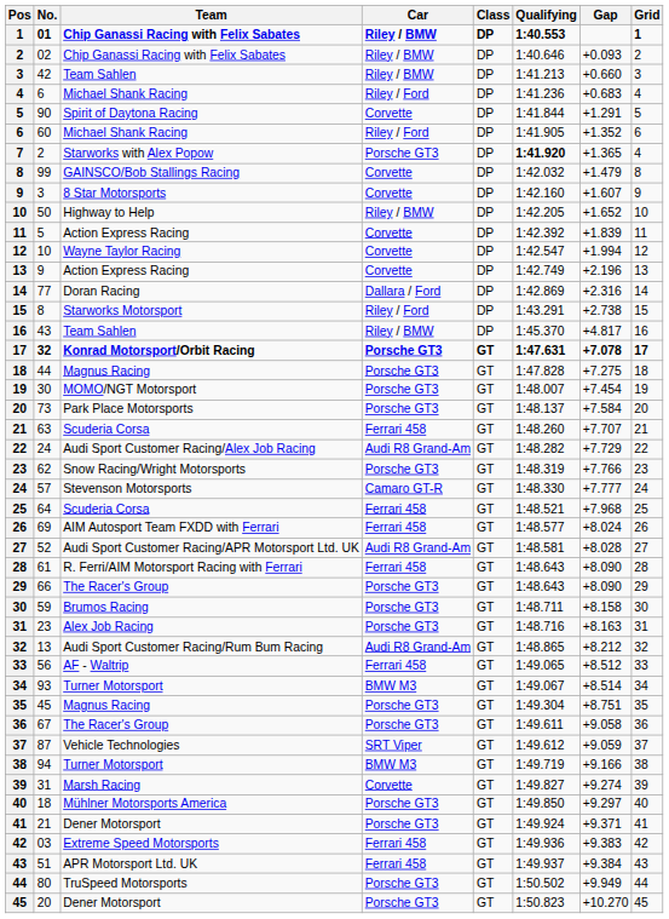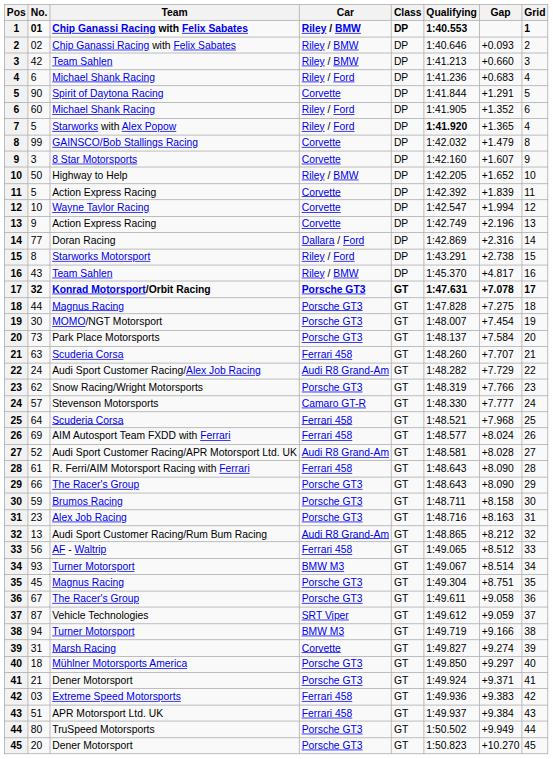7 | No.: 2 -> 5
7 | Car: Porsche GT3 -> Riley / Ford
